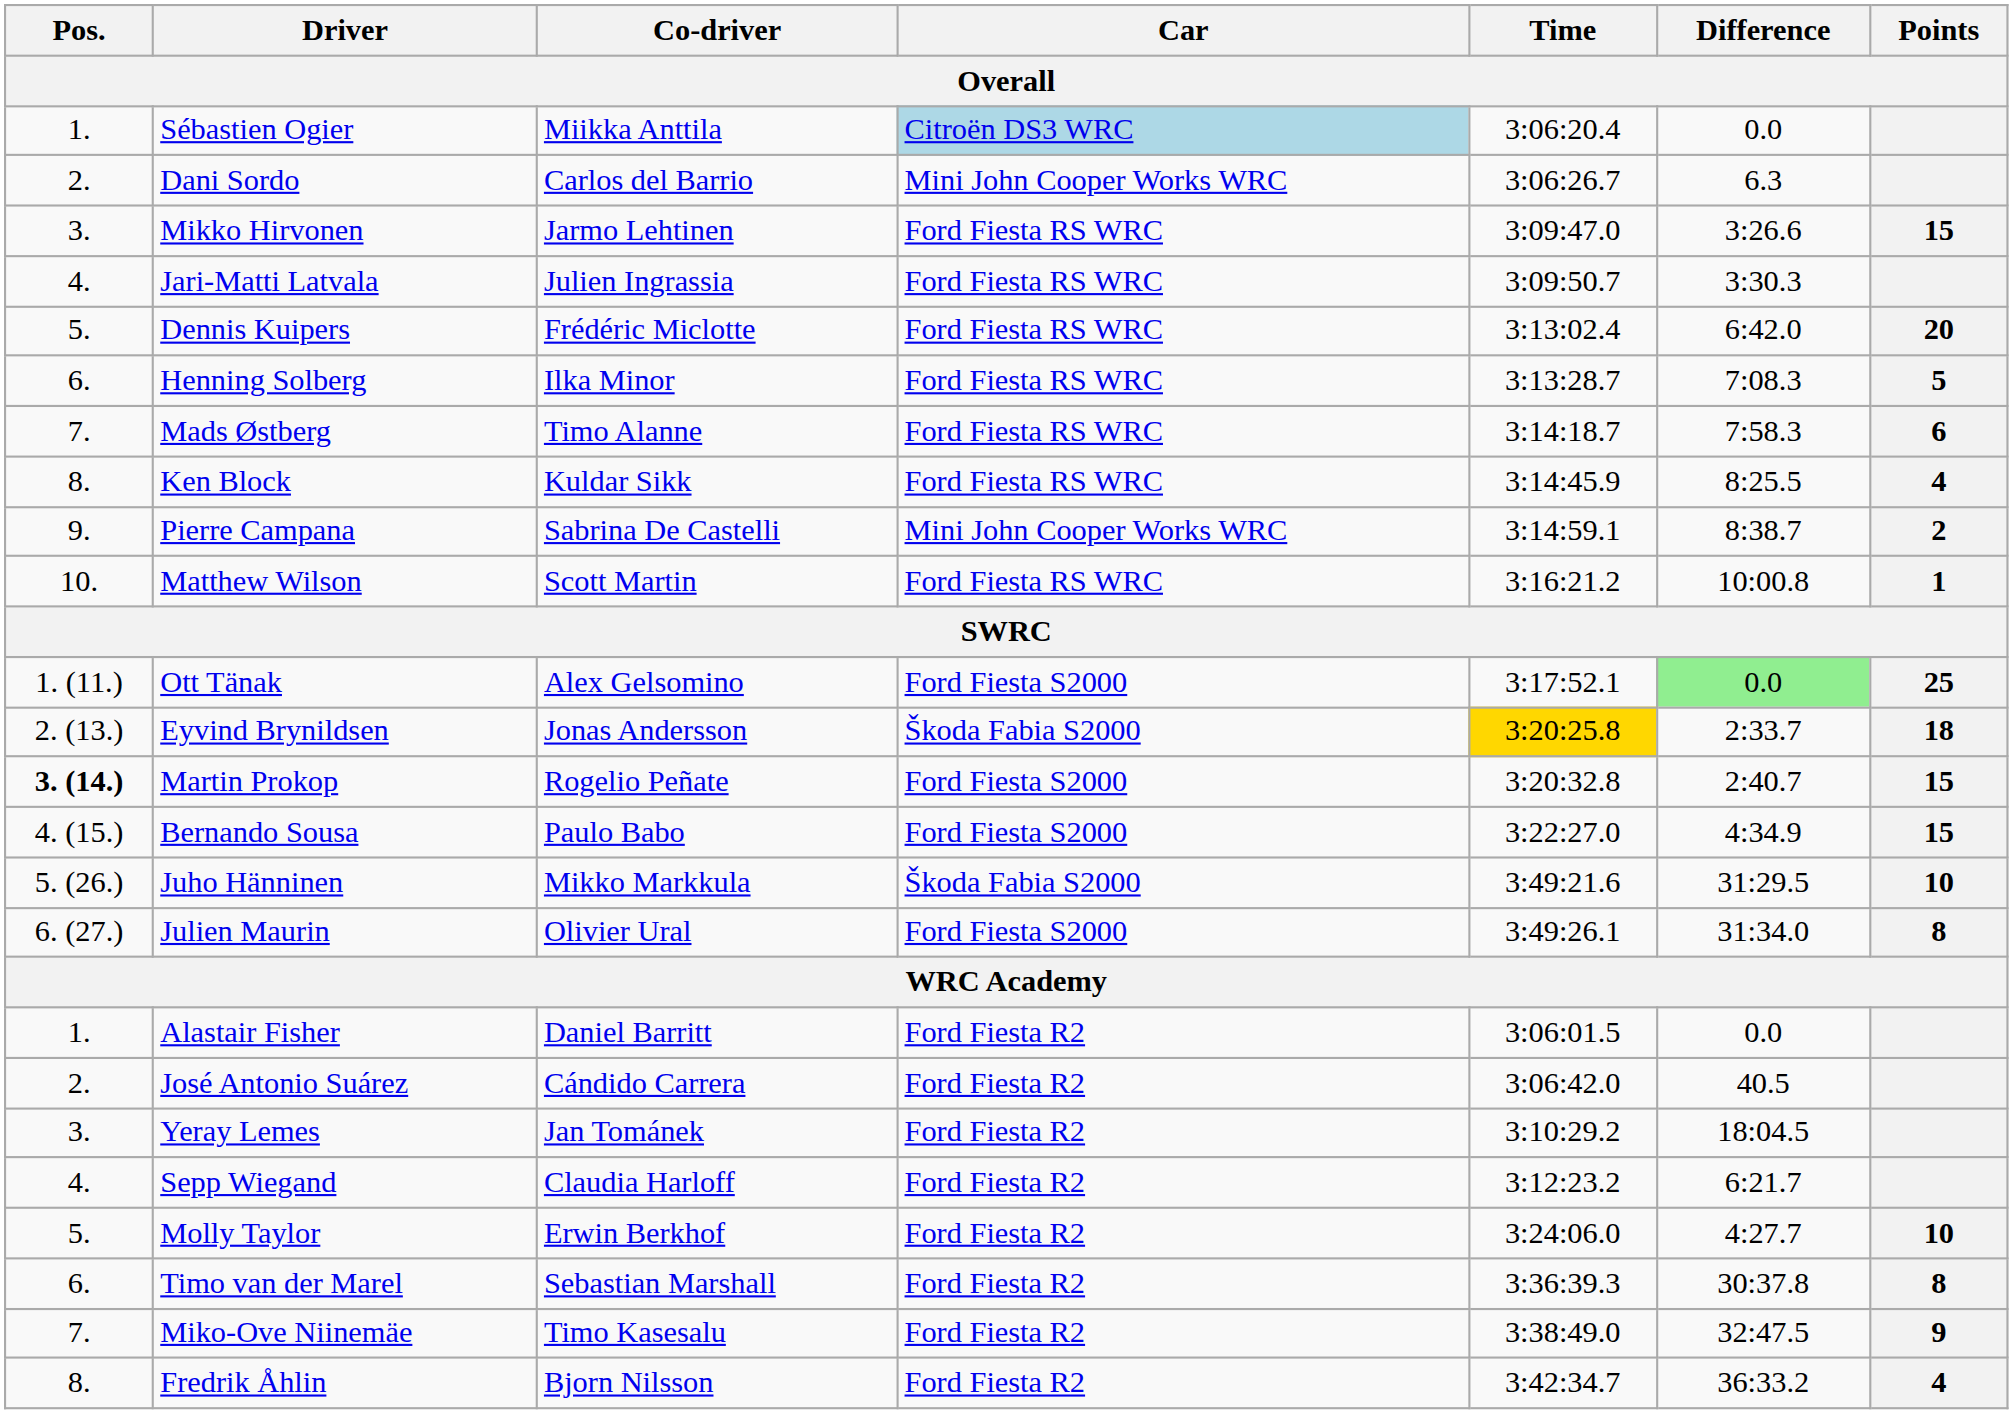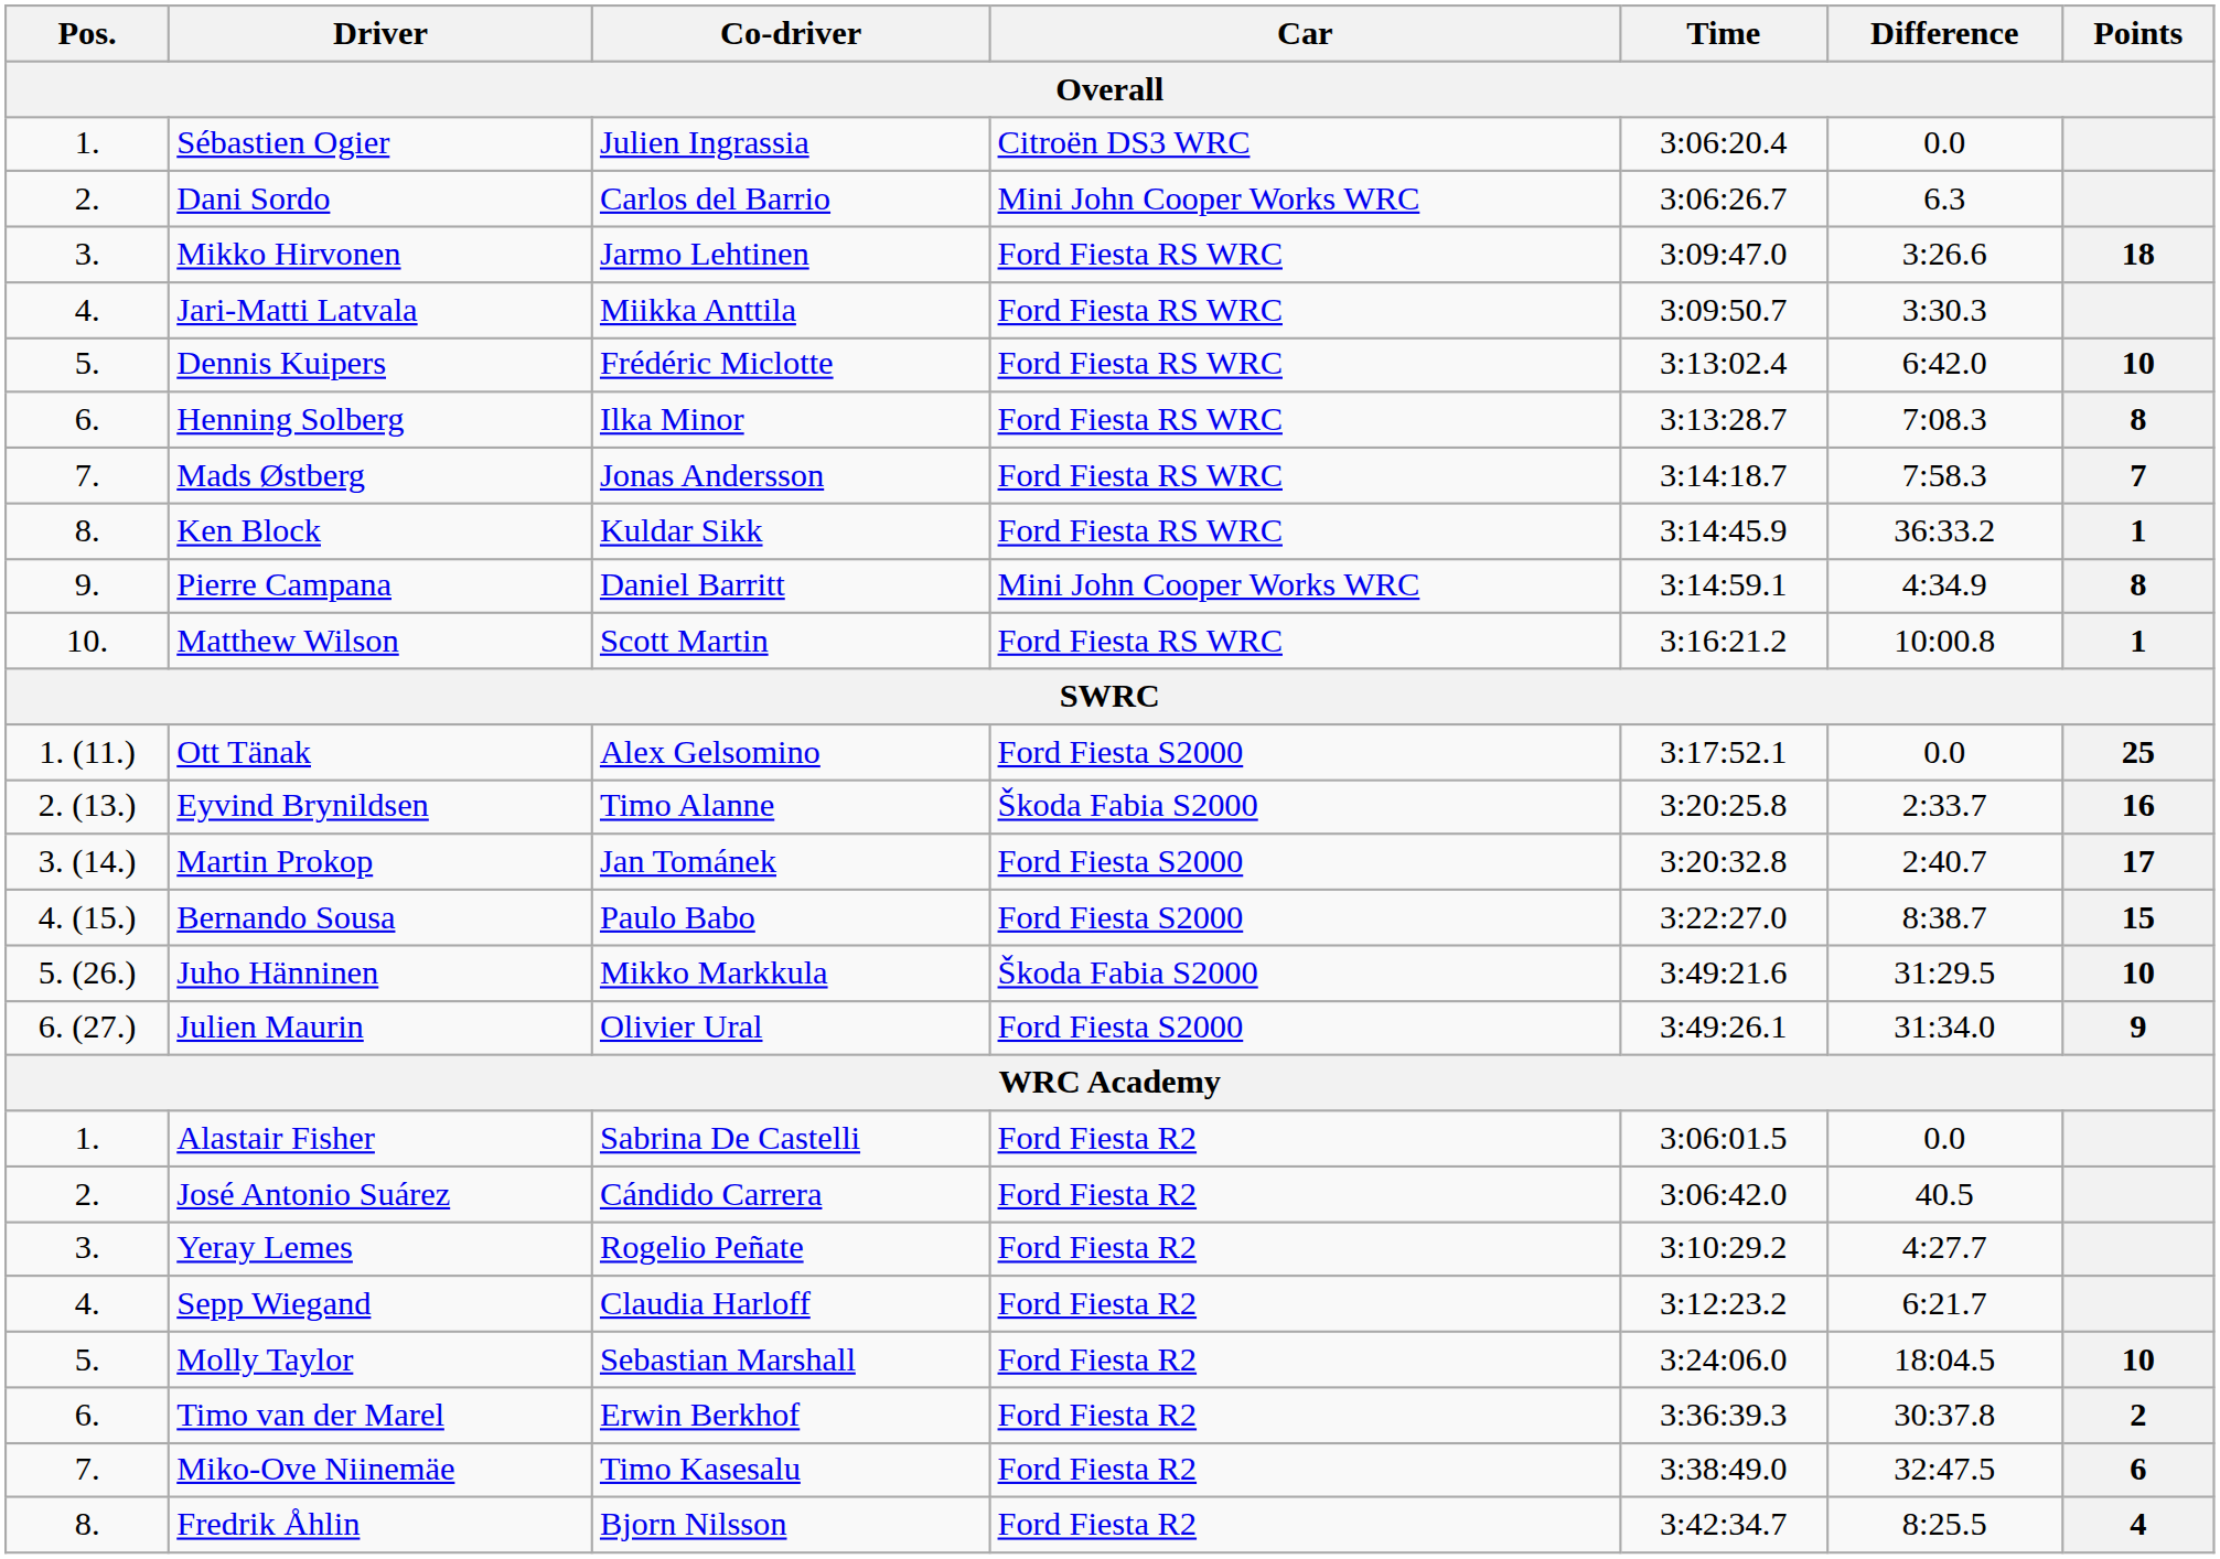Sébastien Ogier | Co-driver: Miikka Anttila -> Julien Ingrassia
Sébastien Ogier | Car: lightblue background -> no background
Mikko Hirvonen | Points: 15 -> 18
Jari-Matti Latvala | Co-driver: Julien Ingrassia -> Miikka Anttila
Dennis Kuipers | Points: 20 -> 10
Henning Solberg | Points: 5 -> 8
Mads Østberg | Co-driver: Timo Alanne -> Jonas Andersson
Mads Østberg | Points: 6 -> 7
Ken Block | Difference: 8:25.5 -> 36:33.2
Ken Block | Points: 4 -> 1
Pierre Campana | Co-driver: Sabrina De Castelli -> Daniel Barritt
Pierre Campana | Difference: 8:38.7 -> 4:34.9
Pierre Campana | Points: 2 -> 8
Ott Tänak | Difference: lightgreen background -> no background
Eyvind Brynildsen | Co-driver: Jonas Andersson -> Timo Alanne
Eyvind Brynildsen | Time: gold background -> no background
Eyvind Brynildsen | Points: 18 -> 16
Martin Prokop | Pos.: bold -> normal
Martin Prokop | Co-driver: Rogelio Peñate -> Jan Tománek
Martin Prokop | Points: 15 -> 17
Bernando Sousa | Difference: 4:34.9 -> 8:38.7
Julien Maurin | Points: 8 -> 9
Alastair Fisher | Co-driver: Daniel Barritt -> Sabrina De Castelli
Yeray Lemes | Co-driver: Jan Tománek -> Rogelio Peñate
Yeray Lemes | Difference: 18:04.5 -> 4:27.7
Molly Taylor | Co-driver: Erwin Berkhof -> Sebastian Marshall
Molly Taylor | Difference: 4:27.7 -> 18:04.5
Timo van der Marel | Co-driver: Sebastian Marshall -> Erwin Berkhof
Timo van der Marel | Points: 8 -> 2
Miko-Ove Niinemäe | Points: 9 -> 6
Fredrik Åhlin | Difference: 36:33.2 -> 8:25.5
